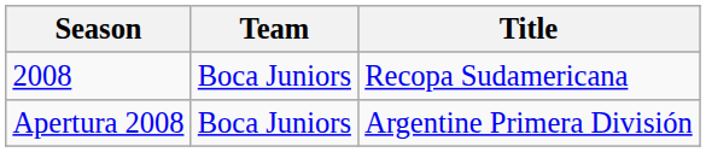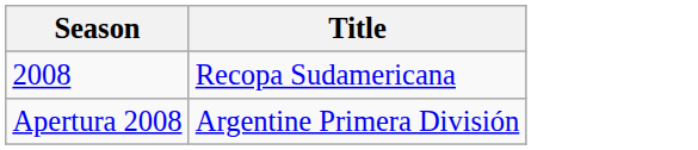- column: Team | Boca Juniors | Boca Juniors
